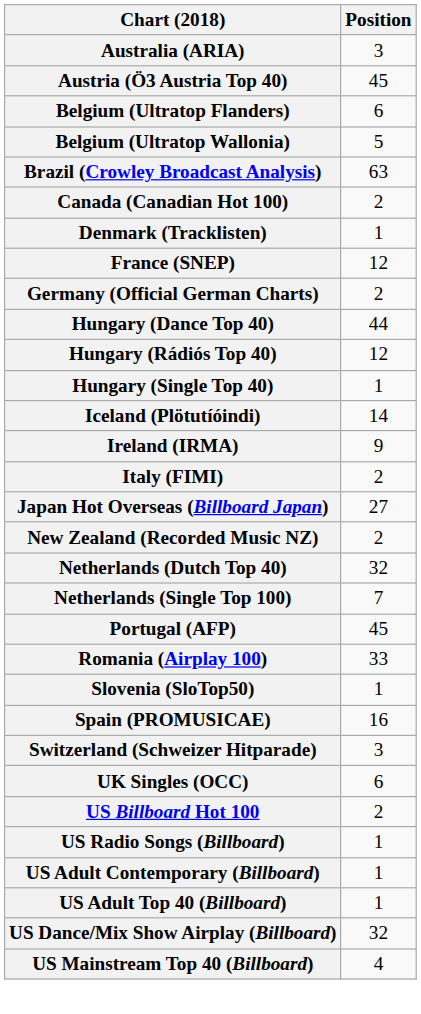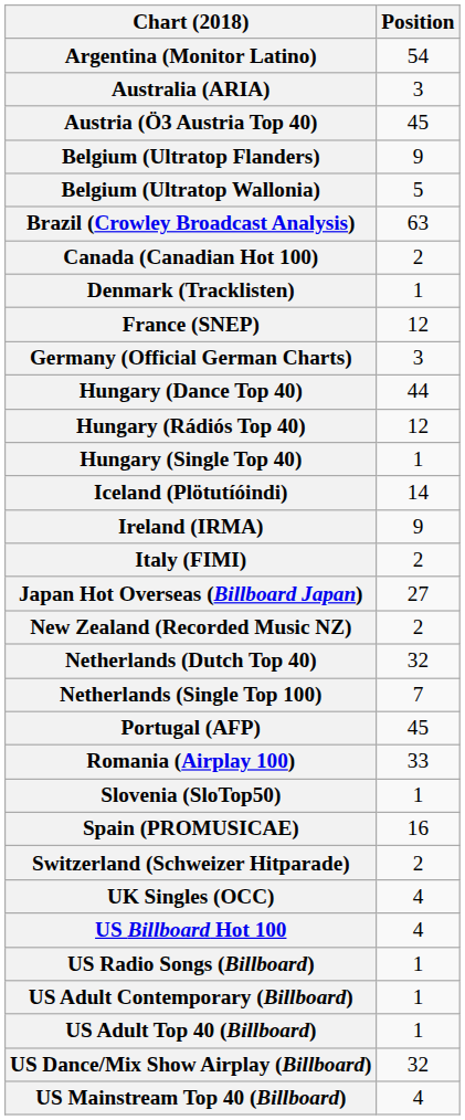+ row: Argentina (Monitor Latino) | 54
Belgium (Ultratop Flanders) | Position: 6 -> 9
Germany (Official German Charts) | Position: 2 -> 3
Switzerland (Schweizer Hitparade) | Position: 3 -> 2
UK Singles (OCC) | Position: 6 -> 4
US Billboard Hot 100 | Position: 2 -> 4
